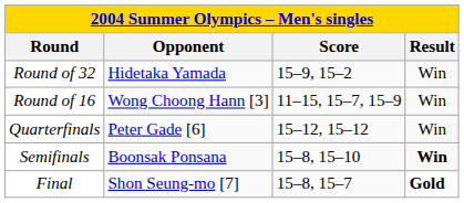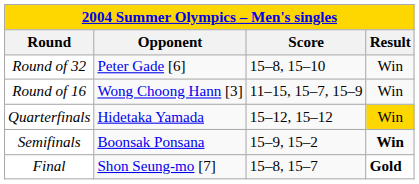Round of 32 | Opponent: Hidetaka Yamada -> Peter Gade [6]
Round of 32 | Score: 15–9, 15–2 -> 15–8, 15–10
Quarterfinals | Opponent: Peter Gade [6] -> Hidetaka Yamada
Quarterfinals | Result: no background -> gold background
Semifinals | Score: 15–8, 15–10 -> 15–9, 15–2
